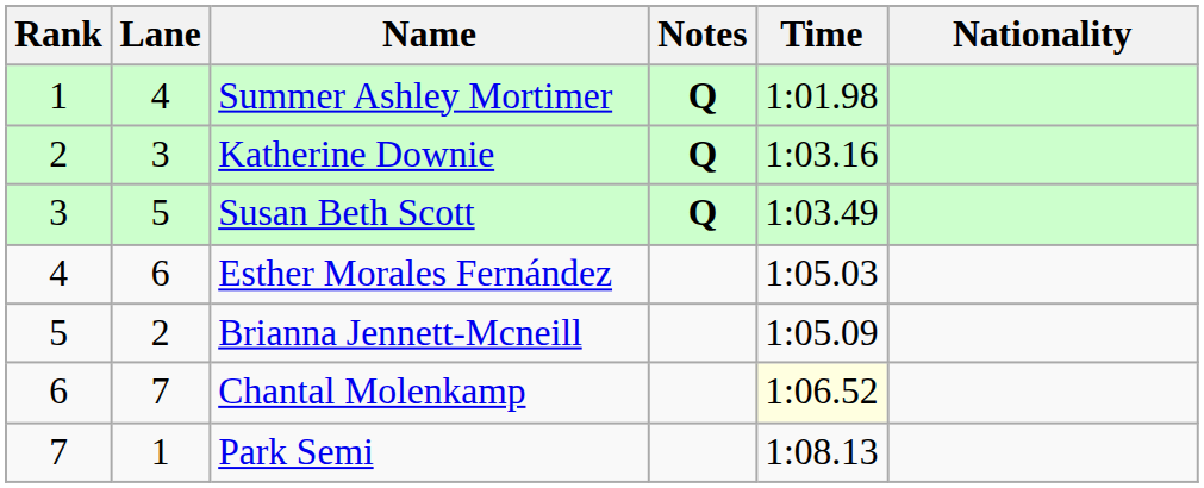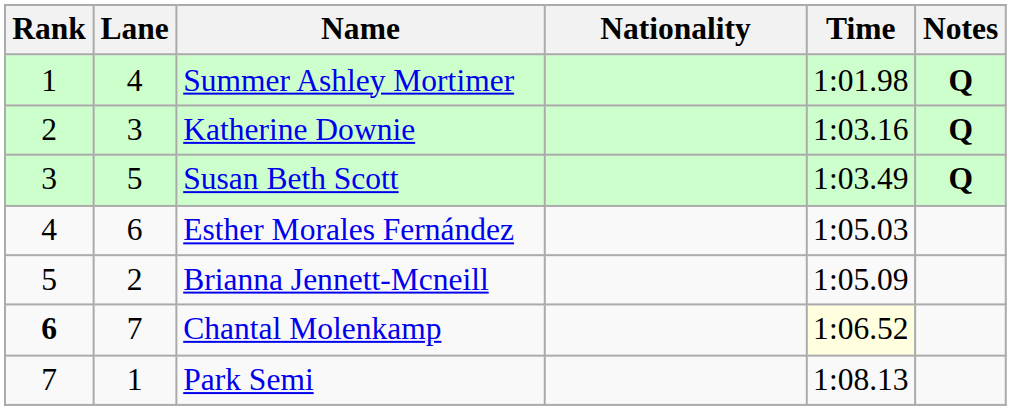columns swapped: Nationality <-> Notes
Chantal Molenkamp | Rank: normal -> bold
